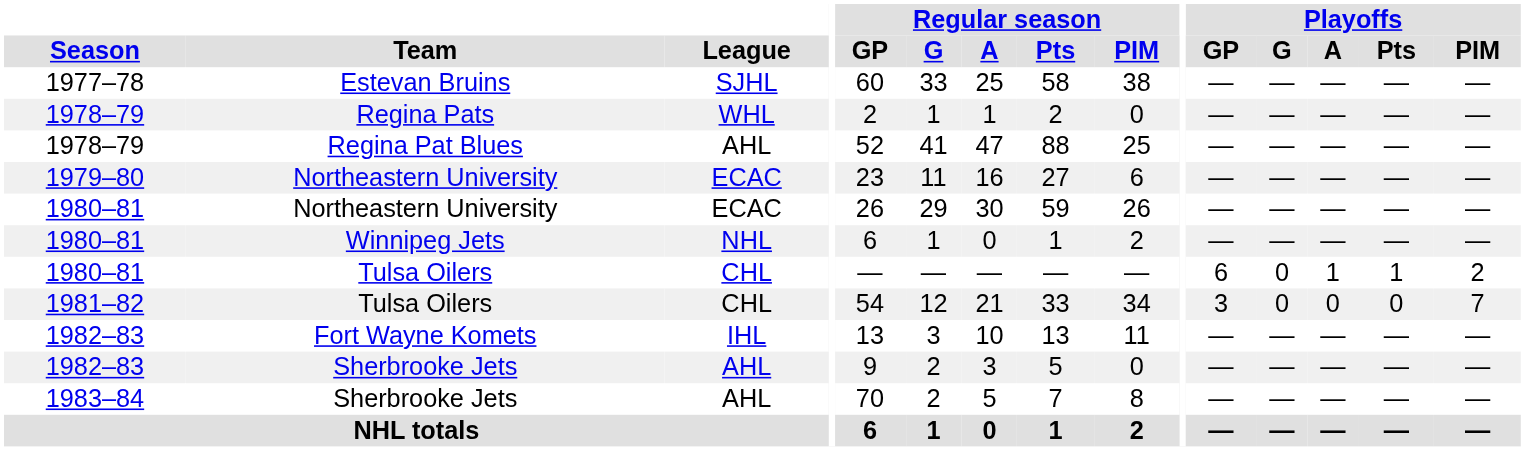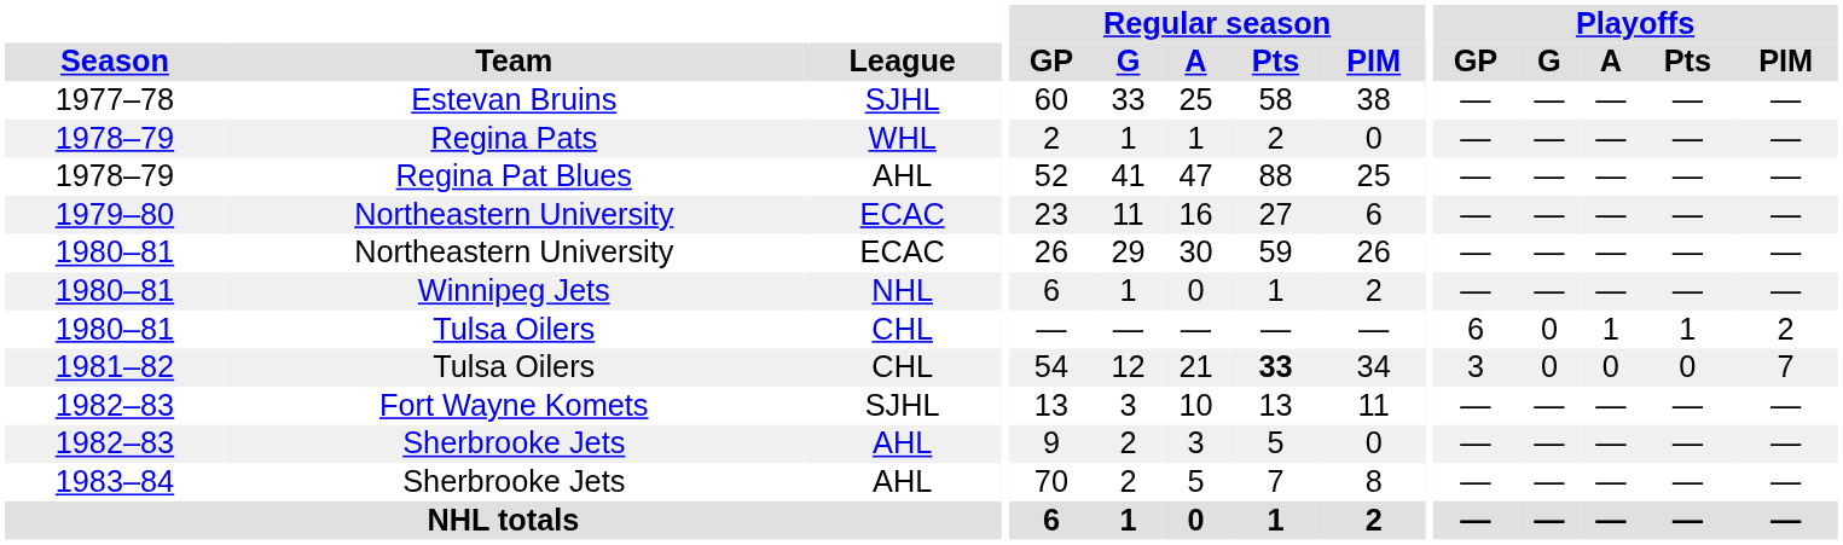1981–82 / Tulsa Oilers | Regular season / Pts: normal -> bold
Fort Wayne Komets | League: IHL -> SJHL
